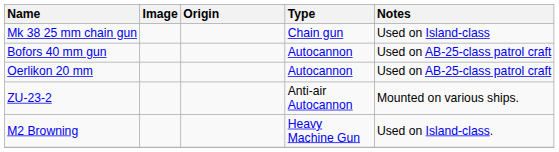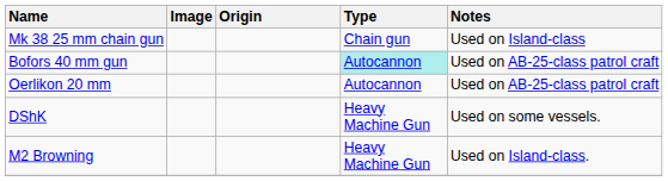Bofors 40 mm gun | Type: no background -> paleturquoise background
- row: ZU-23-2 | Anti-air Autocannon | Mounted on various ships.
+ row: DShK | Heavy Machine Gun | Used on some vessels.
